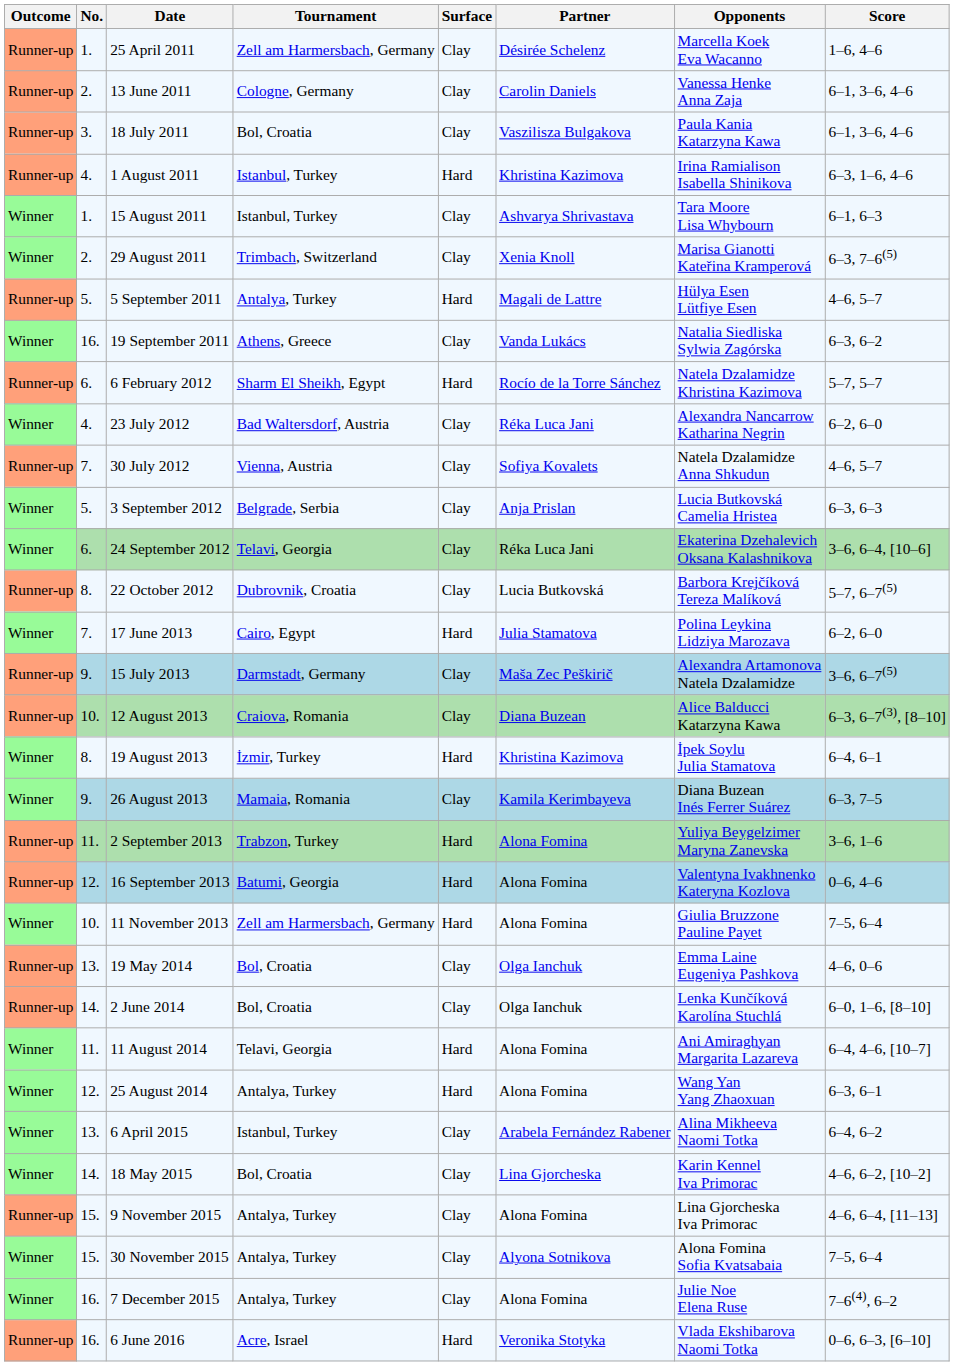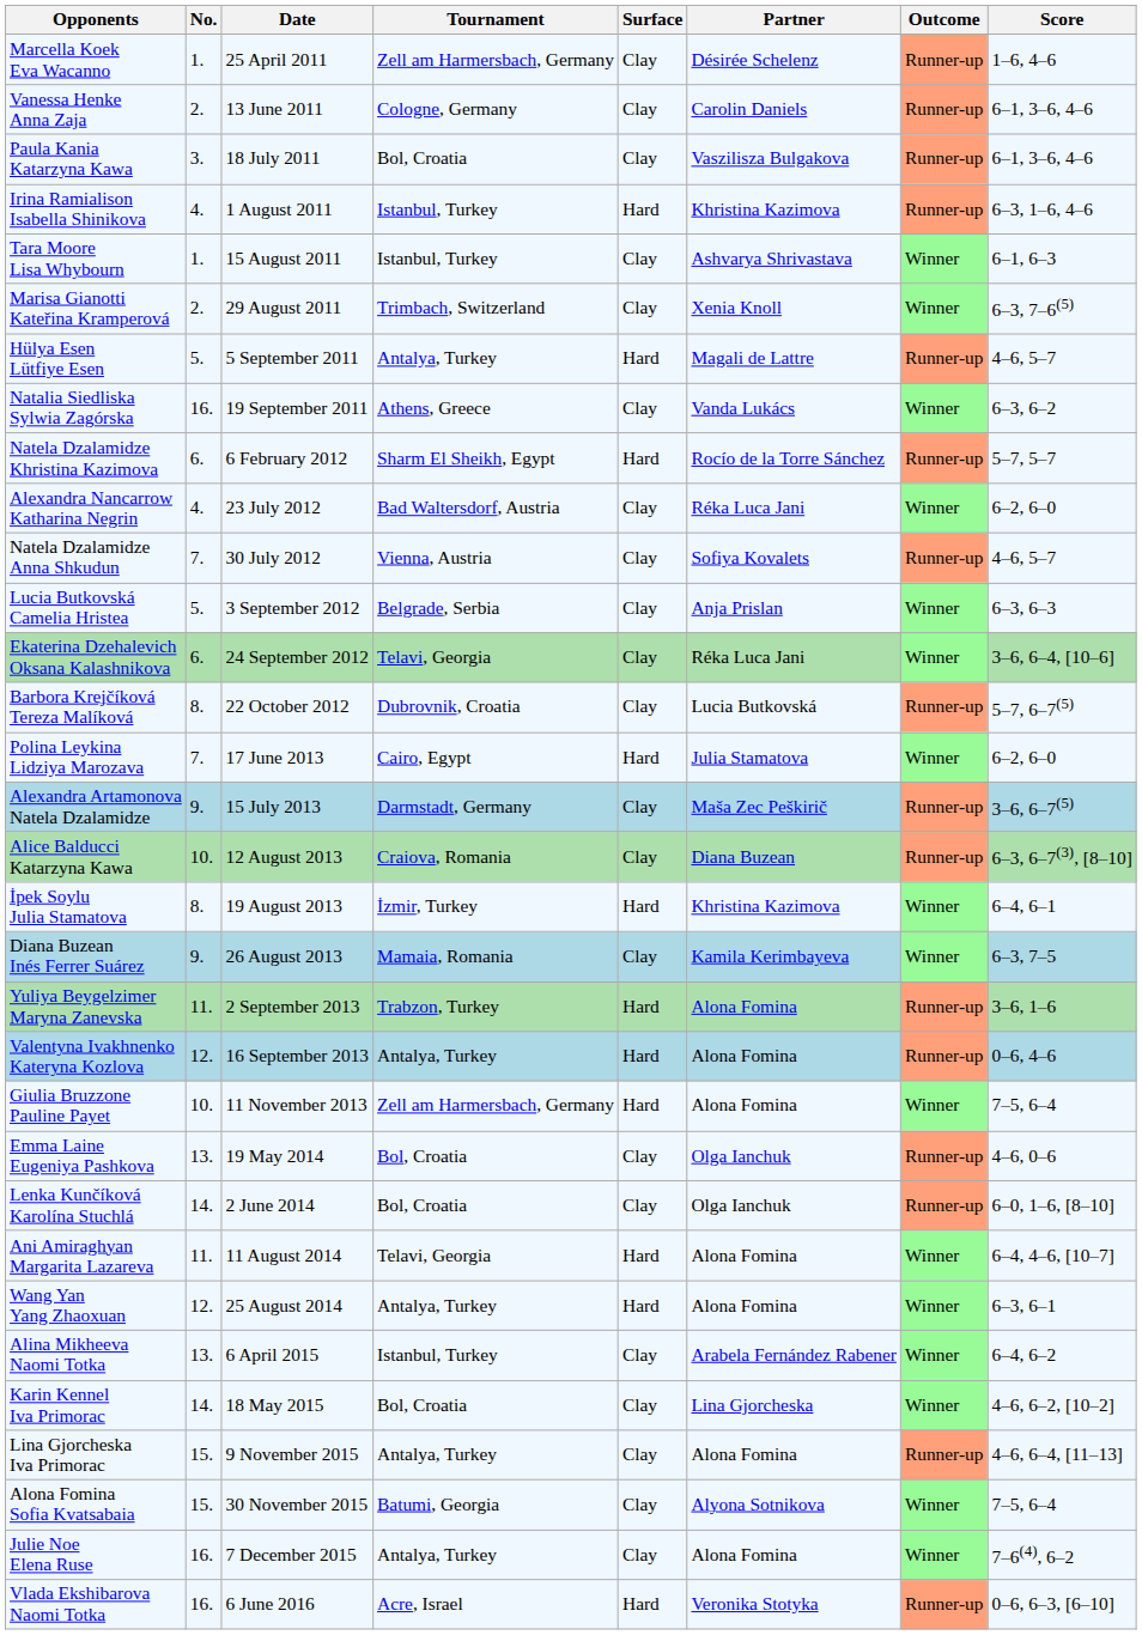columns swapped: Outcome <-> Opponents
16 September 2013 | Tournament: Batumi, Georgia -> Antalya, Turkey
30 November 2015 | Tournament: Antalya, Turkey -> Batumi, Georgia
